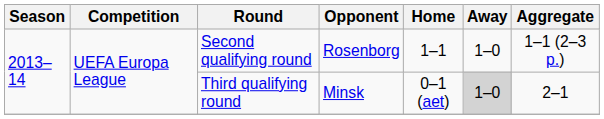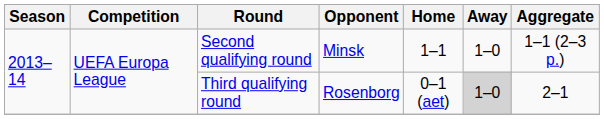Second qualifying round | Opponent: Rosenborg -> Minsk
Third qualifying round | Opponent: Minsk -> Rosenborg
